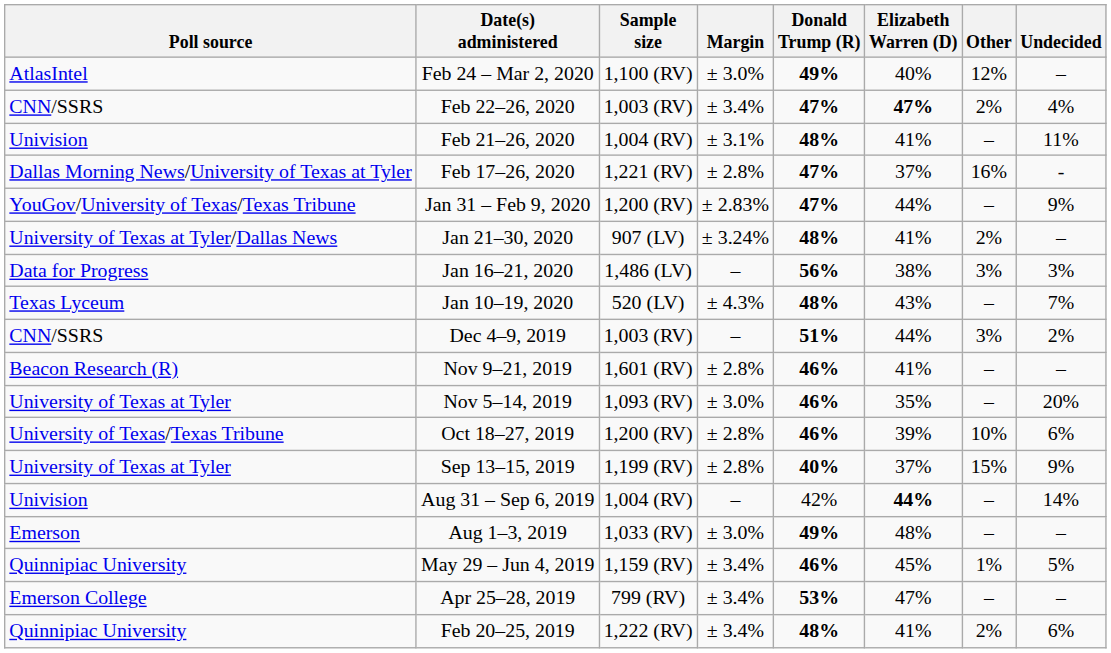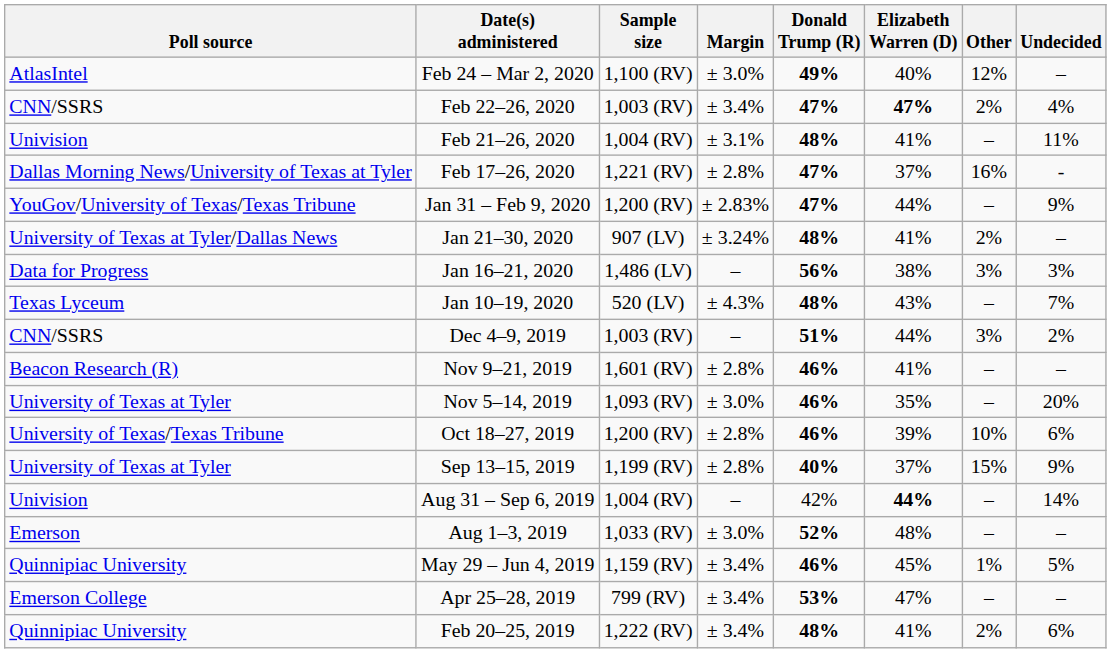Aug 1–3, 2019 | Donald Trump (R): 49% -> 52%
